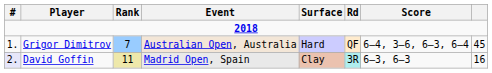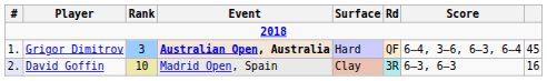Grigor Dimitrov | Rank: 7 -> 3
Grigor Dimitrov | Event: normal -> bold
David Goffin | Rank: 11 -> 10
